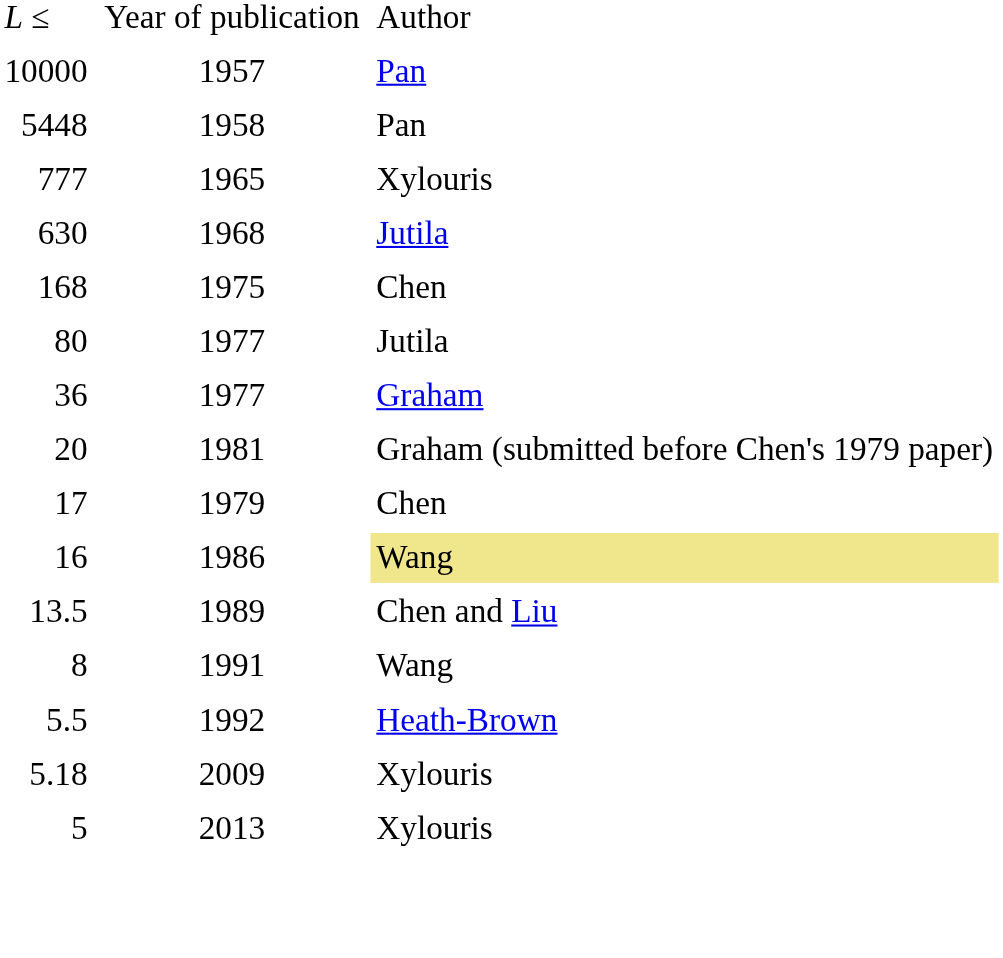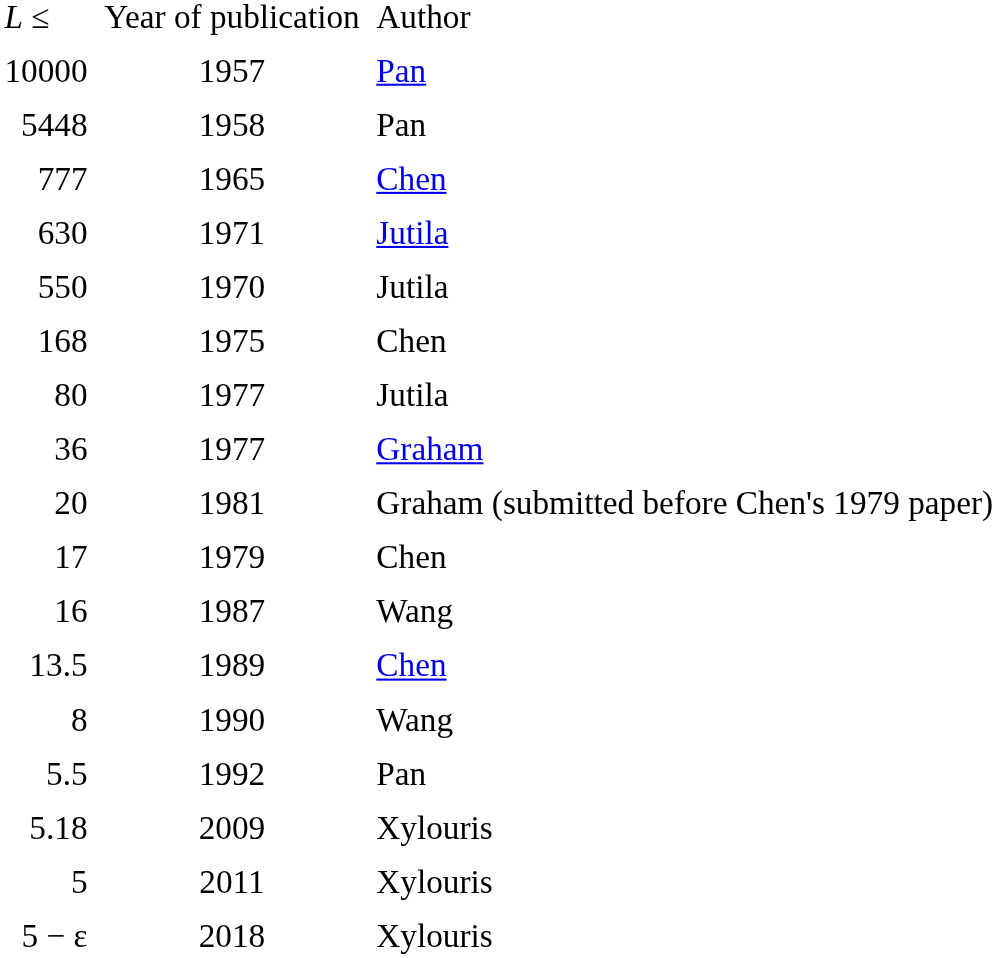777 | column 3: Xylouris -> Chen
630 | column 2: 1968 -> 1971
+ row: 550 | 1970 | Jutila
16 | column 2: 1986 -> 1987
16 | column 3: khaki background -> no background
13.5 | column 3: Chen and Liu -> Chen
8 | column 2: 1991 -> 1990
5.5 | column 3: Heath-Brown -> Pan
5 | column 2: 2013 -> 2011
+ row: 5 − ε | 2018 | Xylouris
